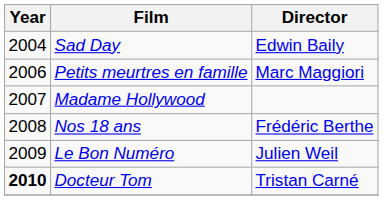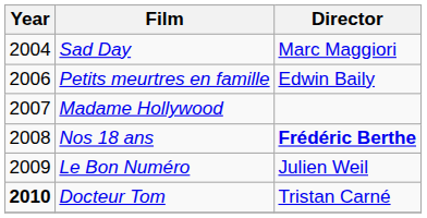Sad Day | Director: Edwin Baily -> Marc Maggiori
Petits meurtres en famille | Director: Marc Maggiori -> Edwin Baily
Nos 18 ans | Director: normal -> bold
